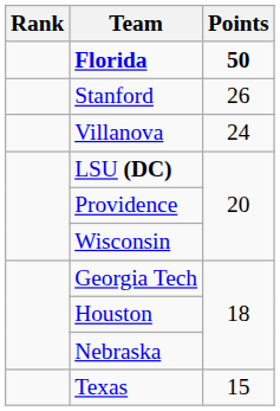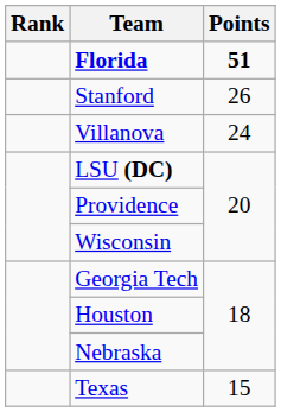Florida | Points: 50 -> 51
